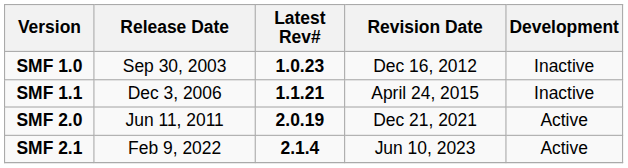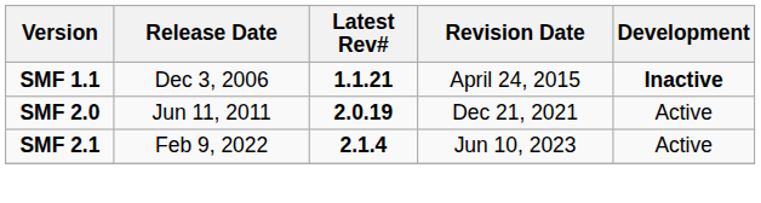- row: SMF 1.0 | Sep 30, 2003 | 1.0.23 | Dec 16, 2012 | Inactive
SMF 1.1 | Development: normal -> bold
